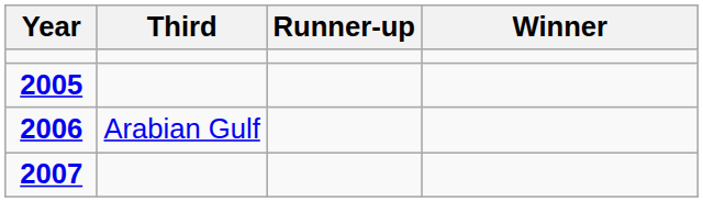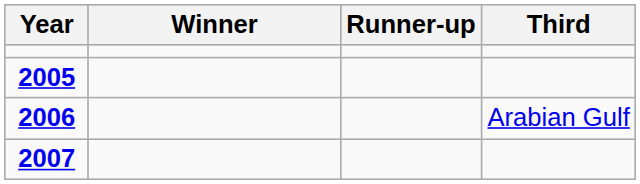columns swapped: Winner <-> Third
